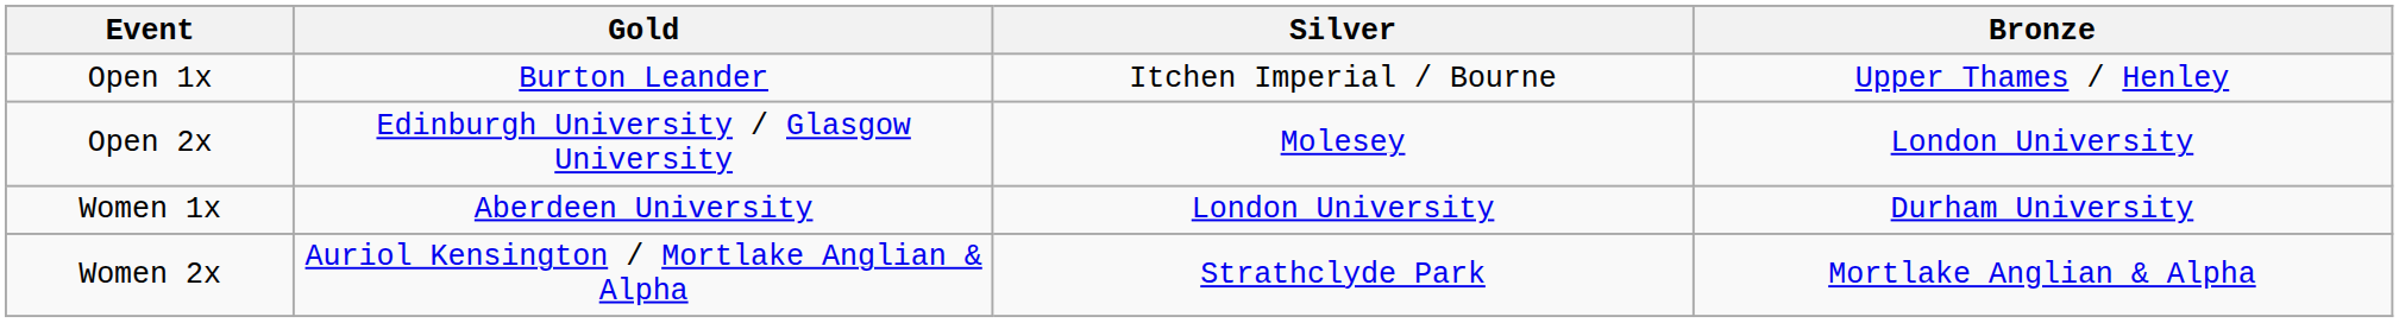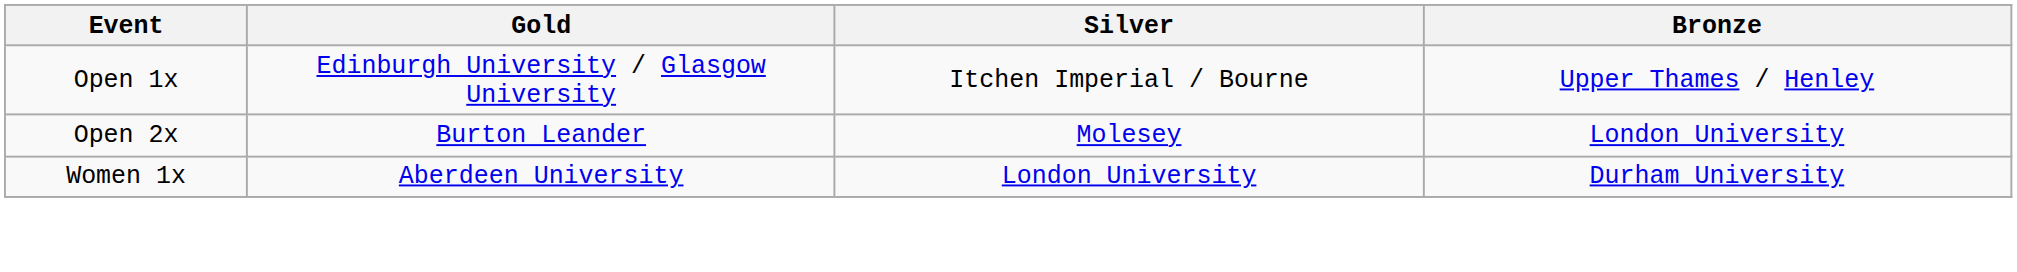Open 1x | Gold: Burton Leander -> Edinburgh University / Glasgow University
Open 2x | Gold: Edinburgh University / Glasgow University -> Burton Leander
- row: Women 2x | Auriol Kensington / Mortlake Anglian & Alpha | Strathclyde Park | Mortlake Anglian & Alpha
